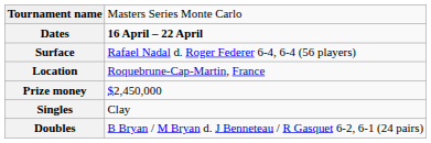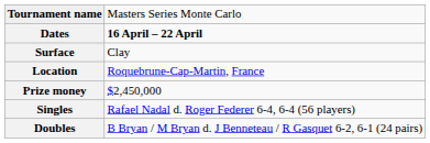Surface | column 2: Rafael Nadal d. Roger Federer 6-4, 6-4 (56 players) -> Clay
Singles | column 2: Clay -> Rafael Nadal d. Roger Federer 6-4, 6-4 (56 players)
